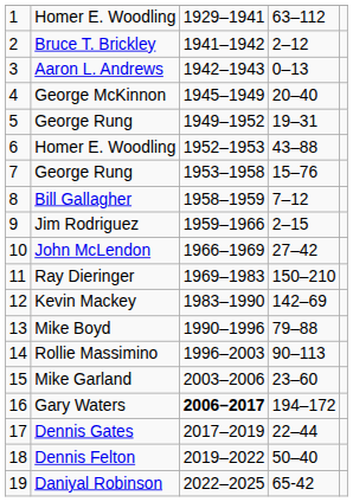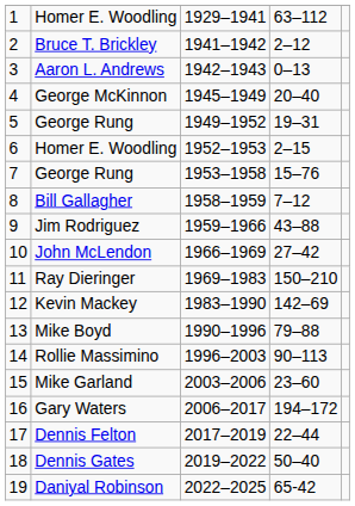6 | column 4: 43–88 -> 2–15
9 | column 4: 2–15 -> 43–88
16 | column 3: bold -> normal
17 | column 2: Dennis Gates -> Dennis Felton
18 | column 2: Dennis Felton -> Dennis Gates
